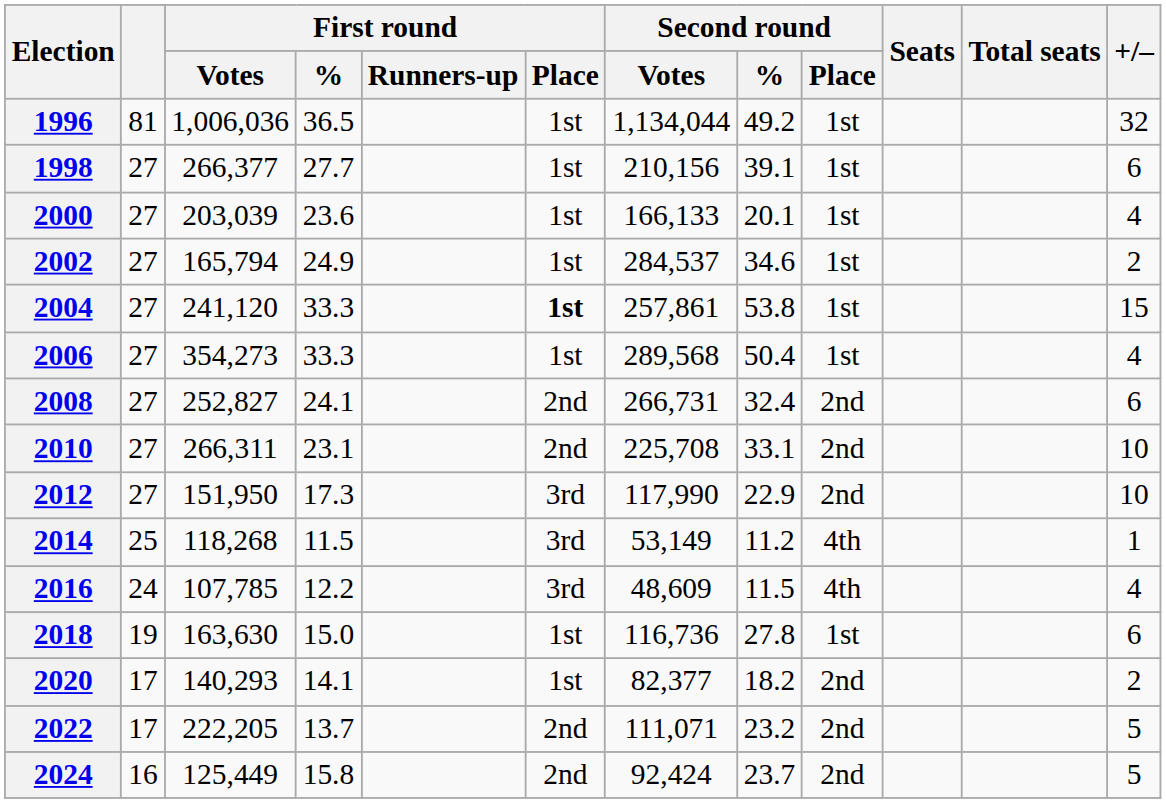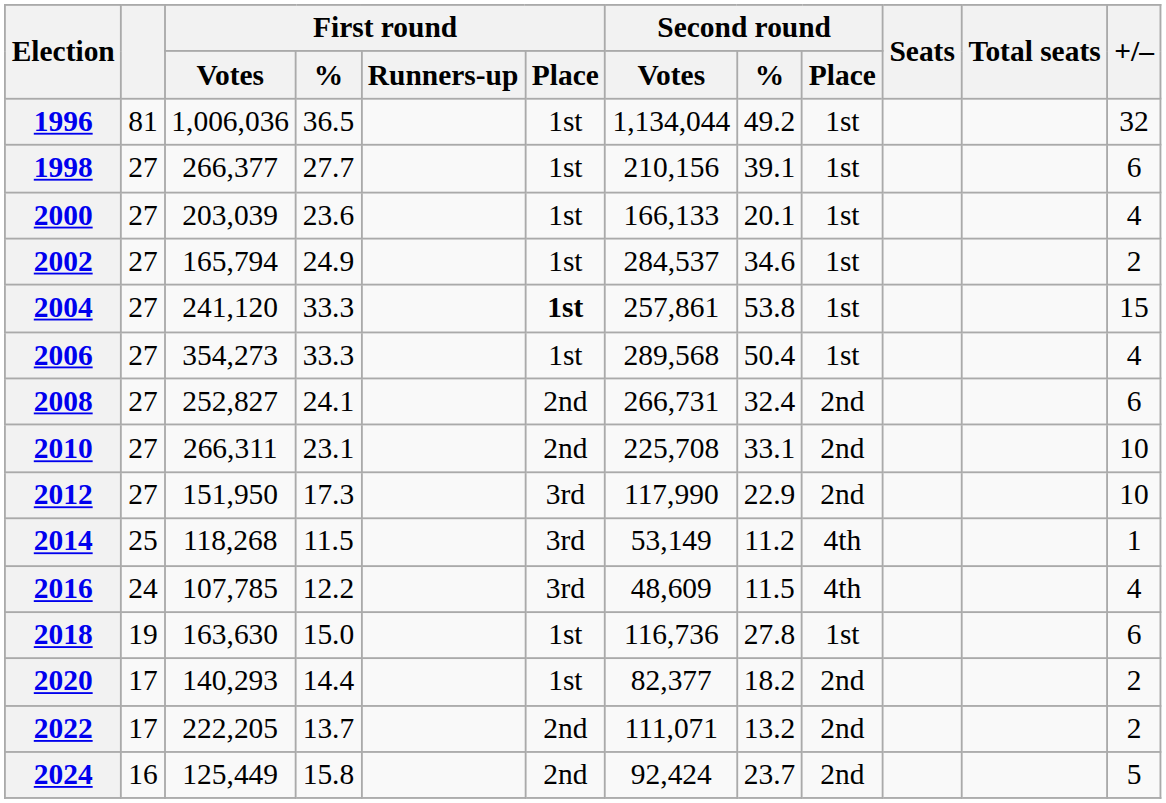2020 | First round / %: 14.1 -> 14.4
2022 | Second round / %: 23.2 -> 13.2
2022 | +/–: 5 -> 2
